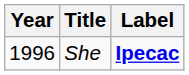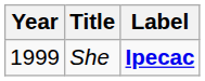She | Year: 1996 -> 1999
